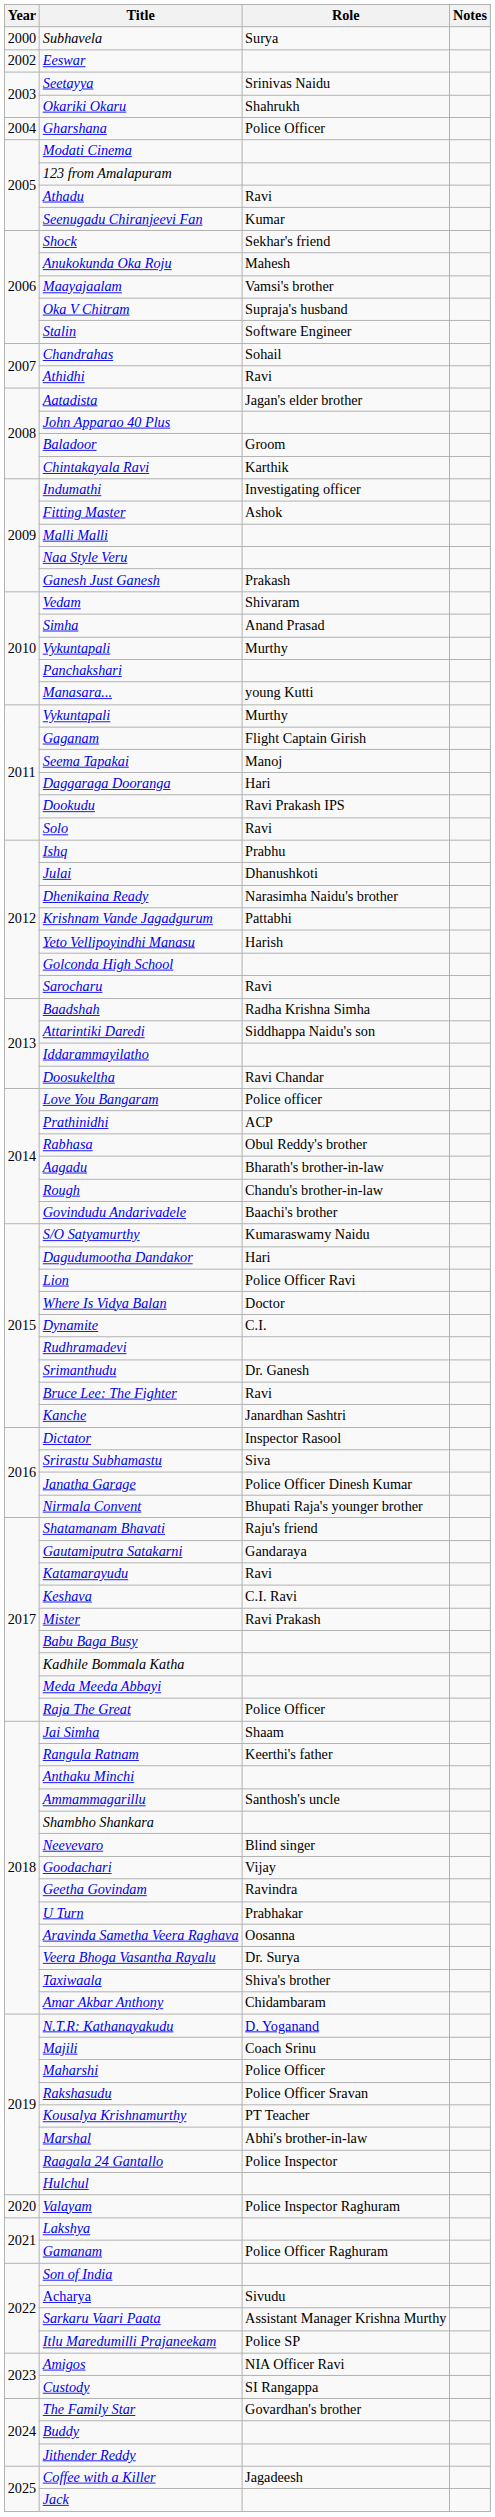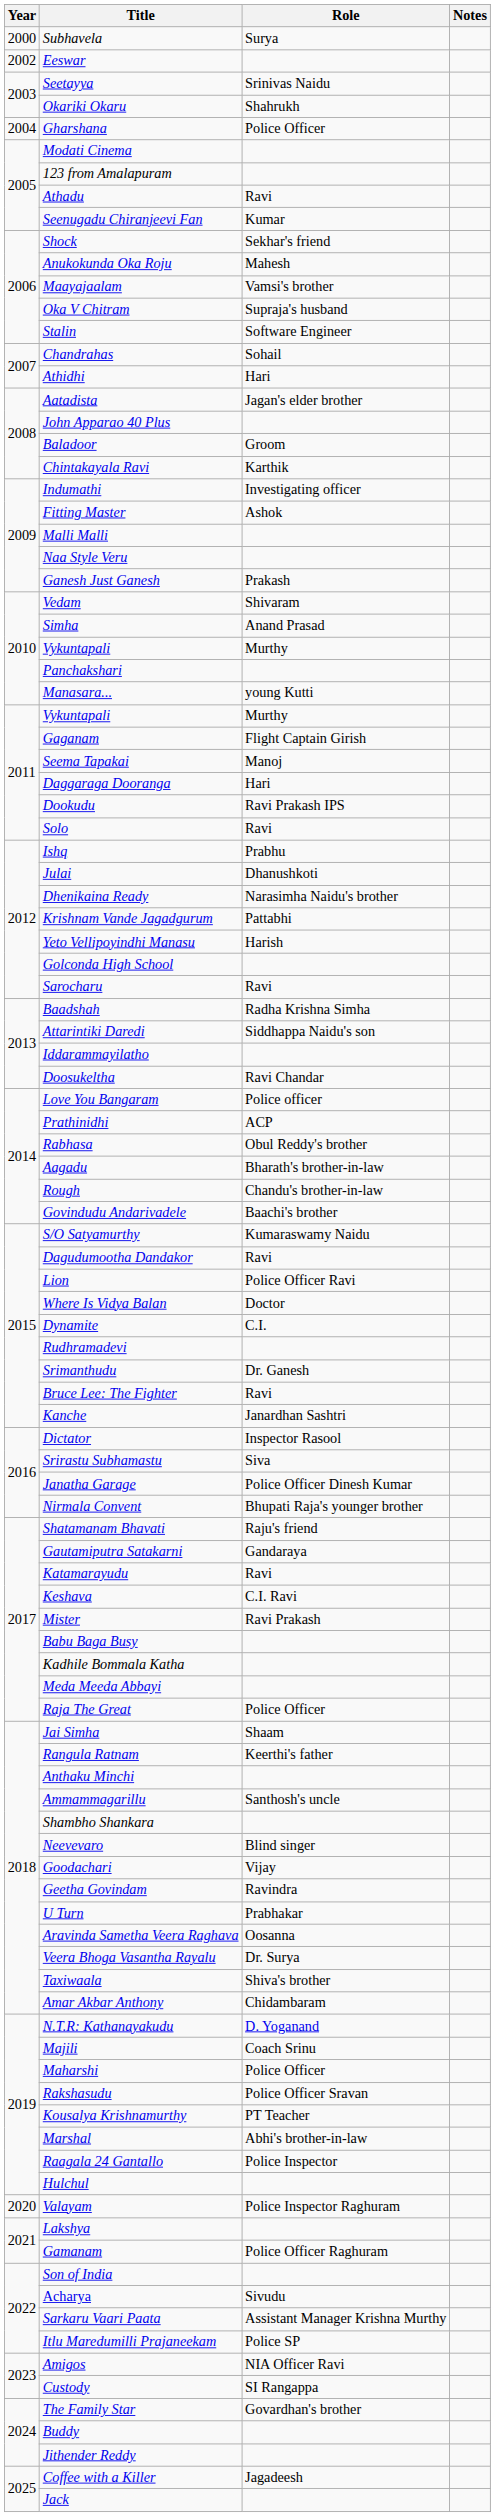Athidhi | Role: Ravi -> Hari
Dagudumootha Dandakor | Role: Hari -> Ravi
